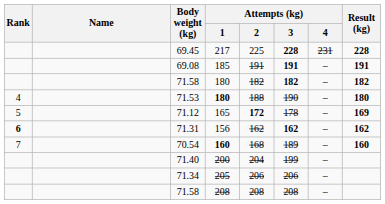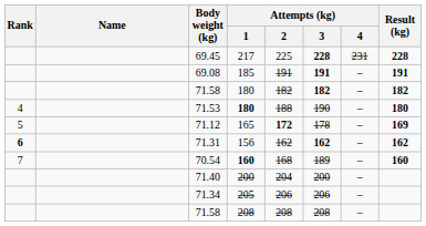71.40 | Attempts (kg) / 3: 199 -> 200
